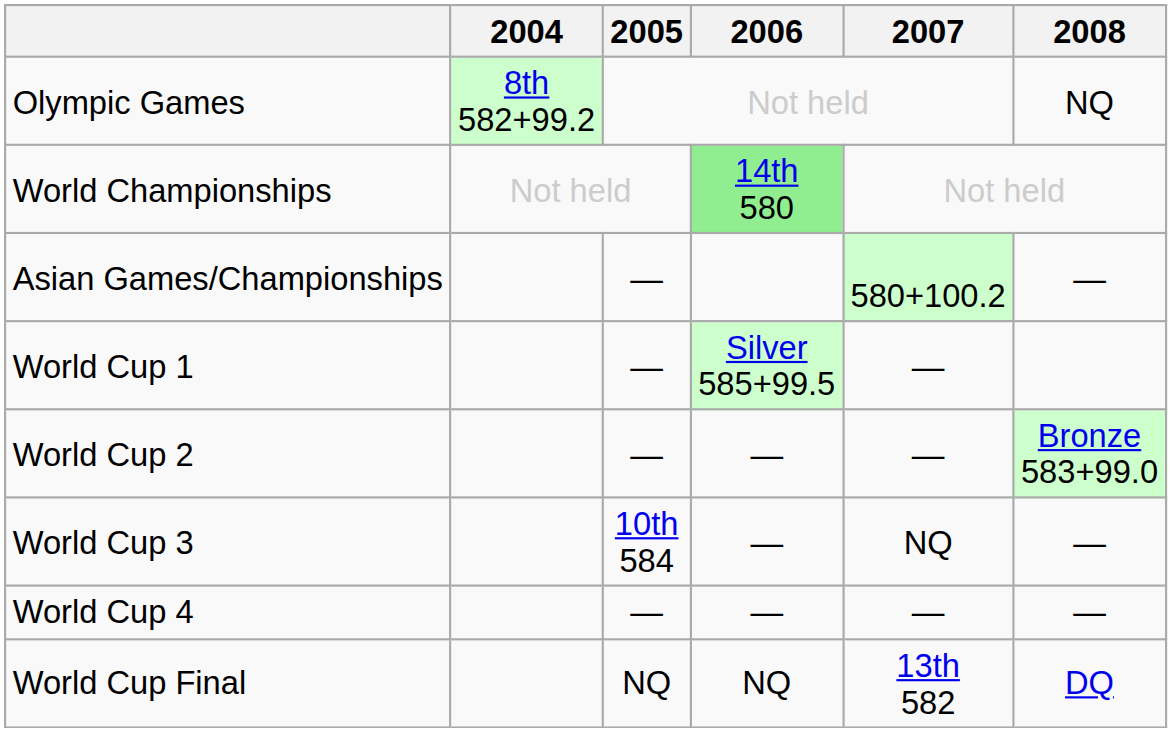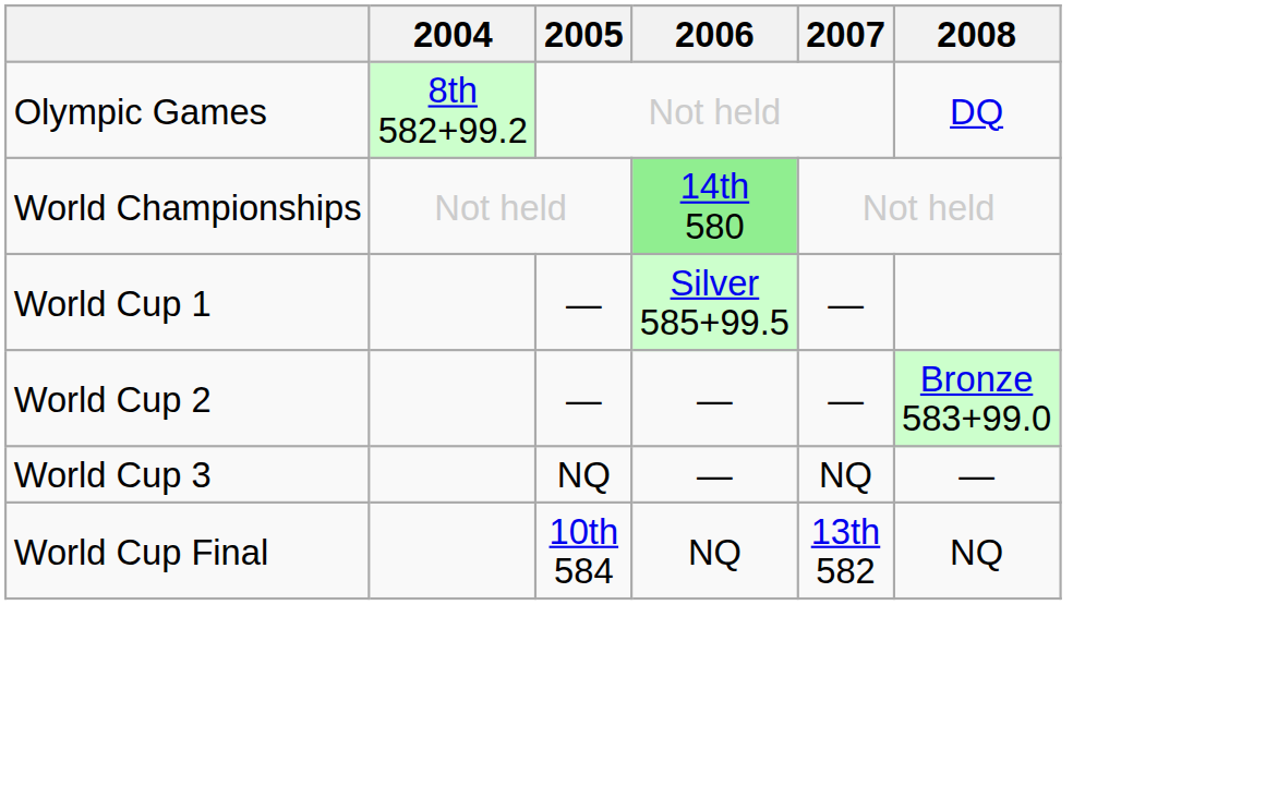Olympic Games | 2008: NQ -> DQ
- row: Asian Games/Championships | — | 580+100.2 | —
World Cup 3 | 2005: 10th 584 -> NQ
- row: World Cup 4 | — | — | — | —
World Cup Final | 2005: NQ -> 10th 584
World Cup Final | 2008: DQ -> NQ
